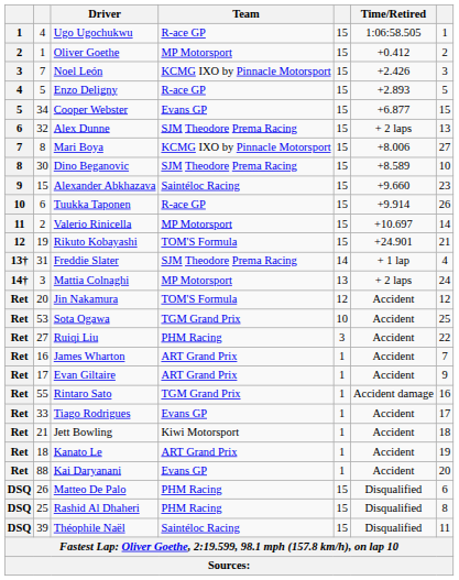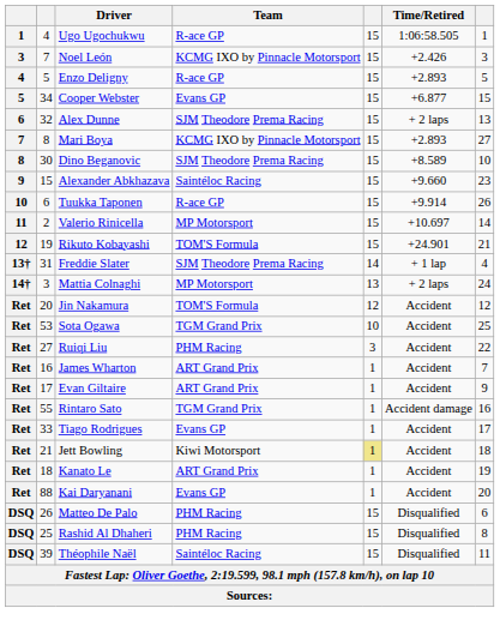- row: 2 | 1 | Oliver Goethe | MP Motorsport | 15 | +0.412 | 2
Mari Boya | Time/Retired: +8.006 -> +2.893
Jett Bowling | column 5: no background -> khaki background
